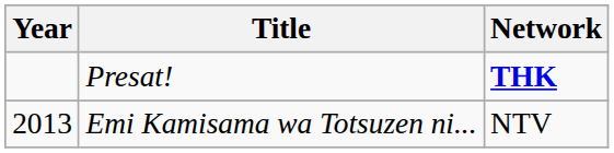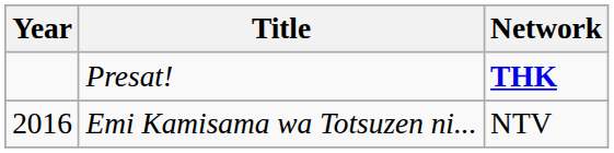Emi Kamisama wa Totsuzen ni... | Year: 2013 -> 2016
